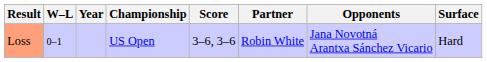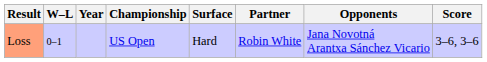columns swapped: Surface <-> Score
